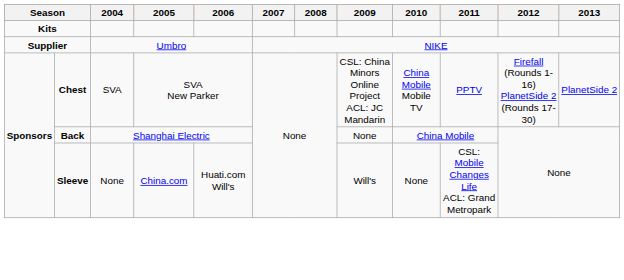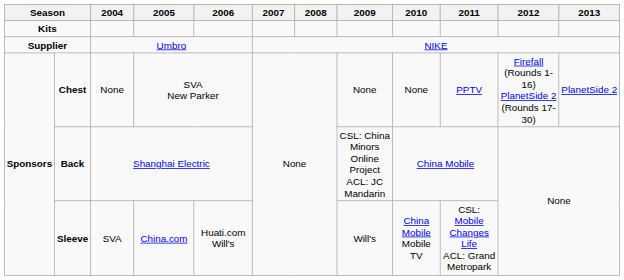Chest | 2004: SVA -> None
Chest | 2009: CSL: China Minors Online Project ACL: JC Mandarin -> None
Chest | 2010: China Mobile Mobile TV -> None
Back | 2009: None -> CSL: China Minors Online Project ACL: JC Mandarin
Sleeve | 2004: None -> SVA
Sleeve | 2010: None -> China Mobile Mobile TV
